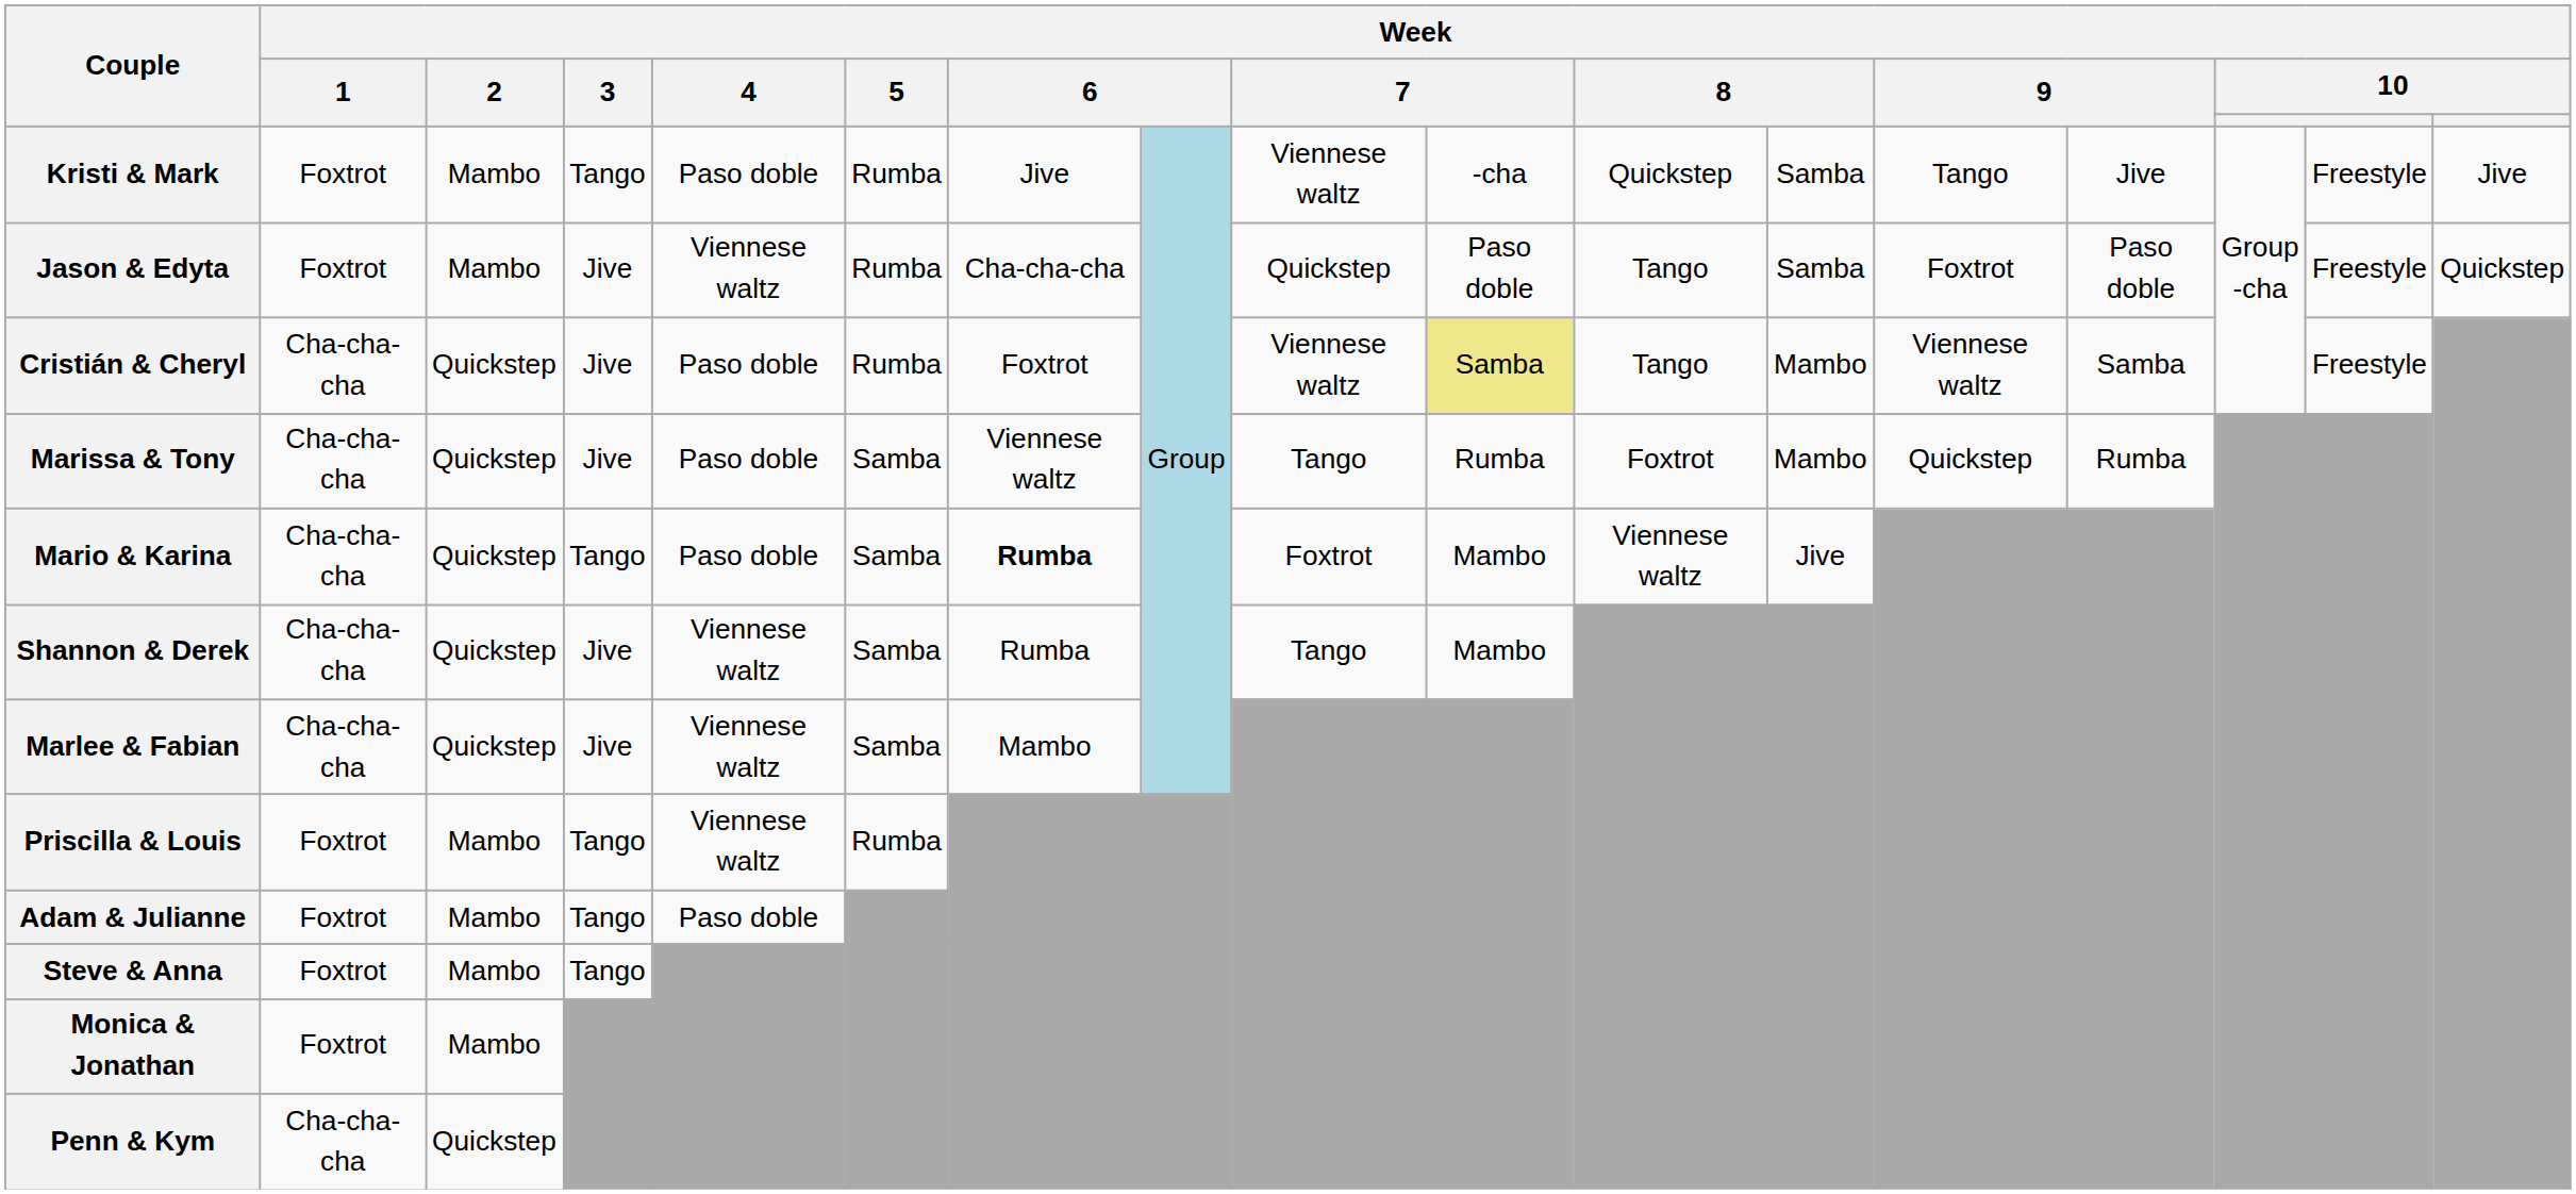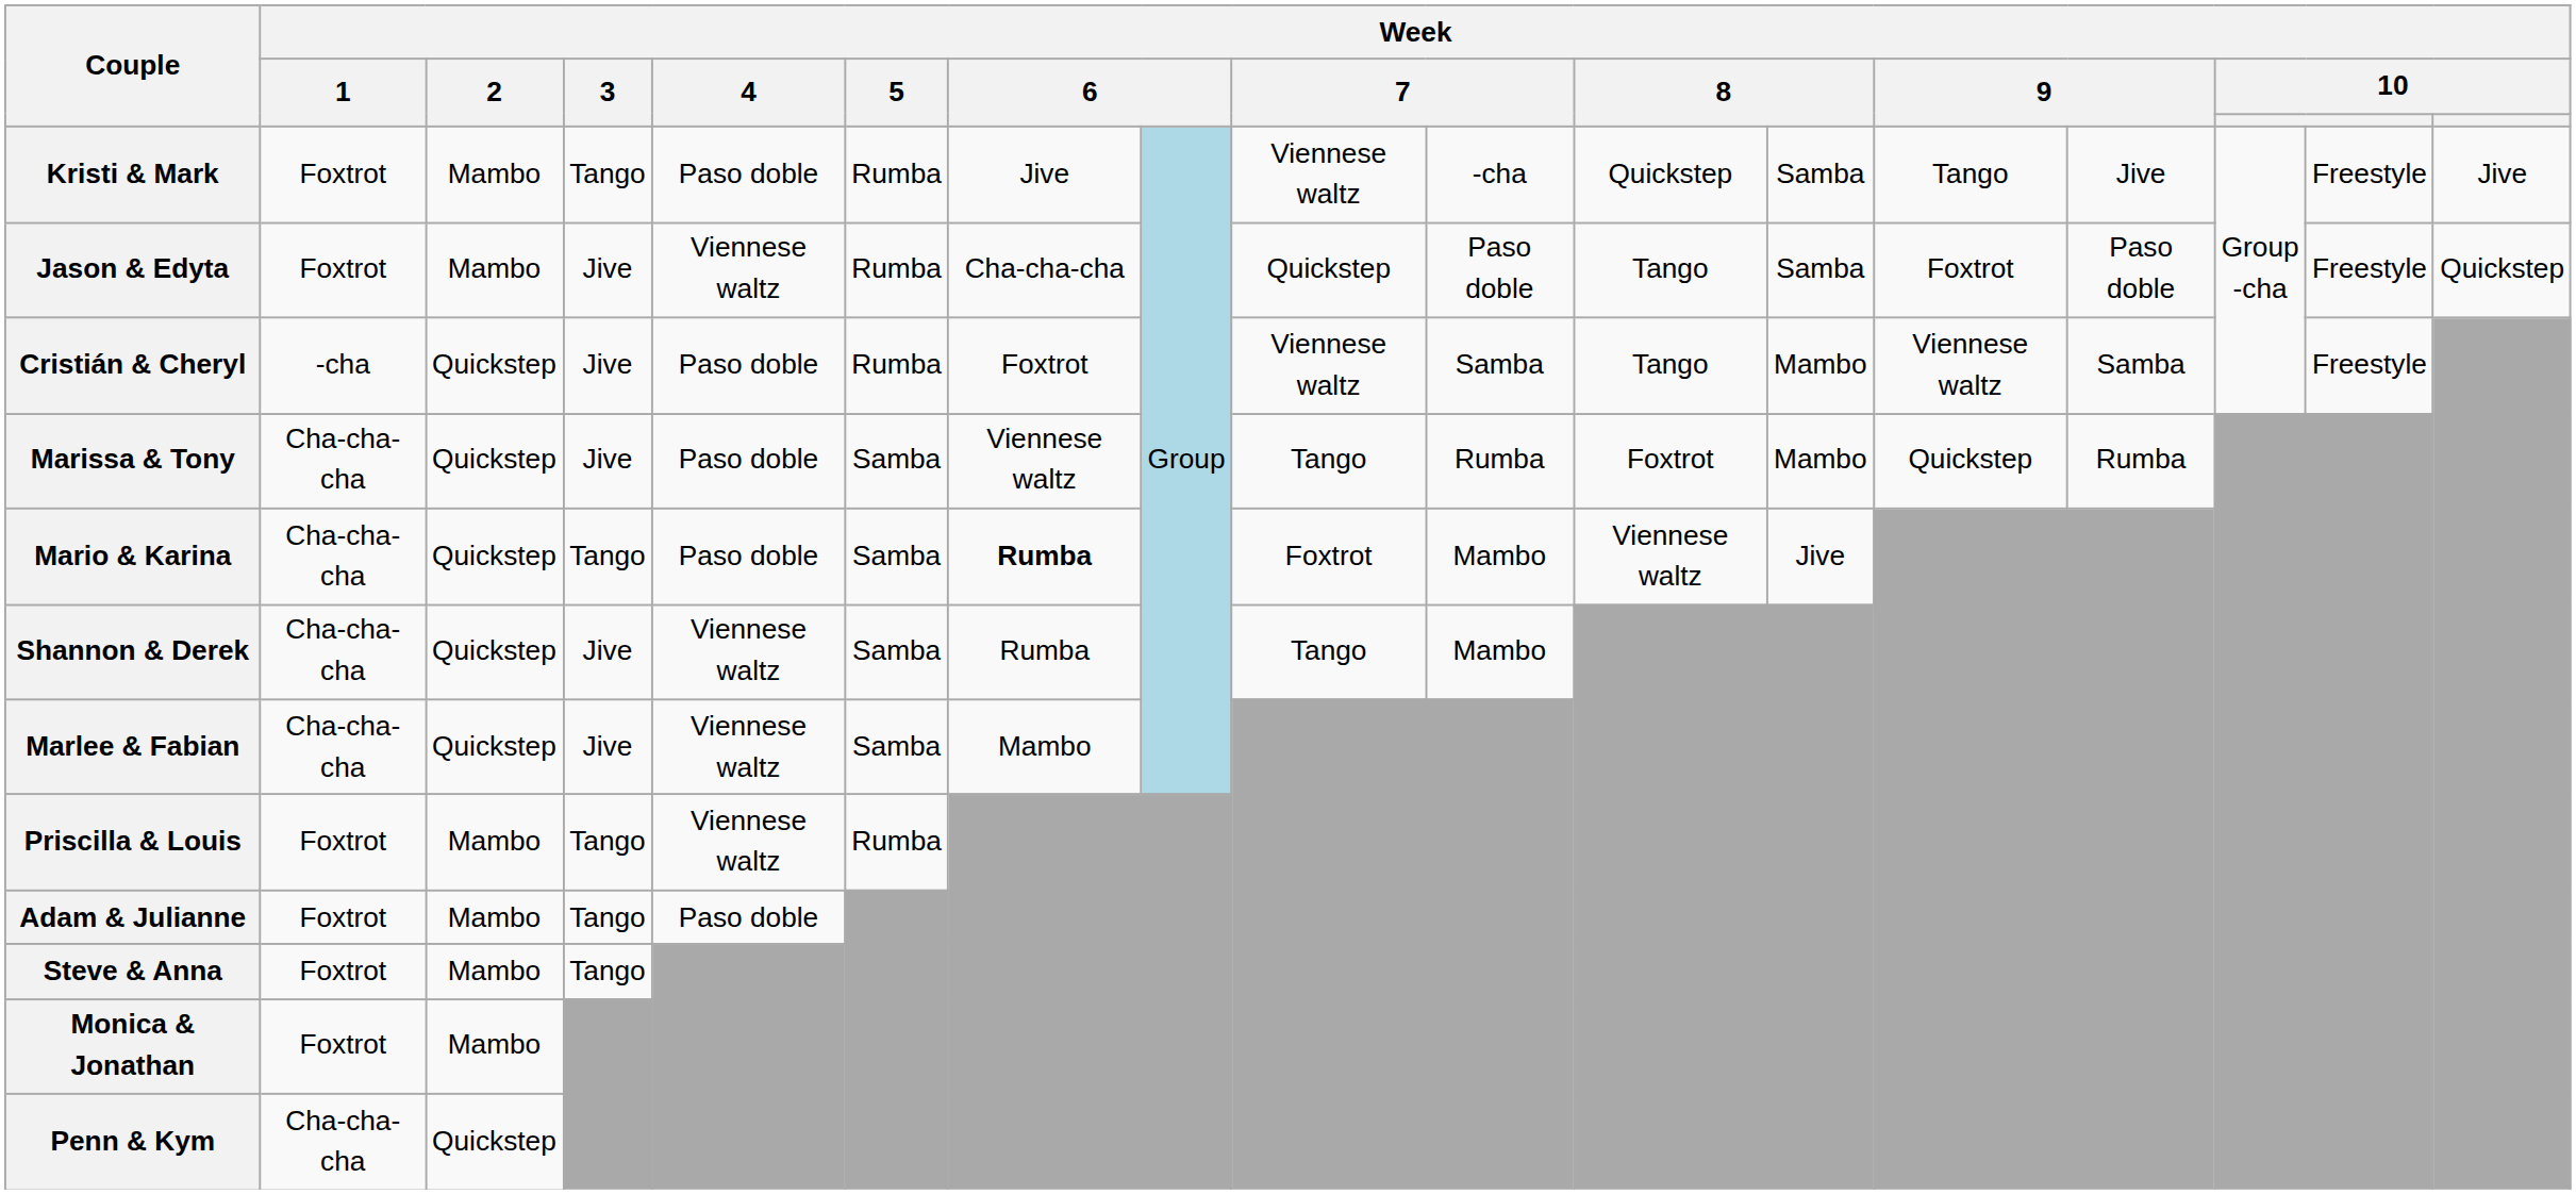Cristián & Cheryl | Week / 1: Cha-cha-cha -> -cha
Cristián & Cheryl | column 10: khaki background -> no background
